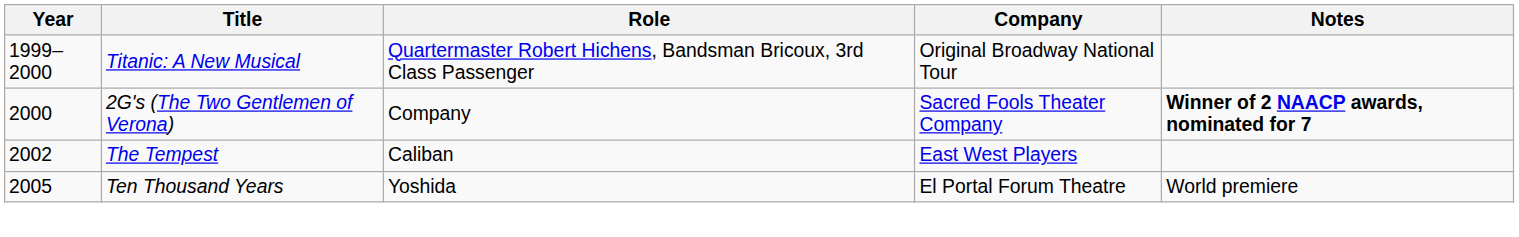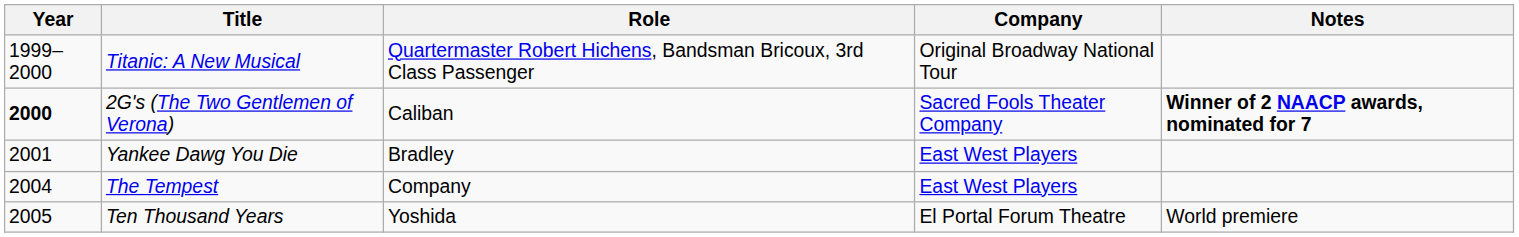2G's (The Two Gentlemen of Verona) | Year: normal -> bold
2G's (The Two Gentlemen of Verona) | Role: Company -> Caliban
+ row: 2001 | Yankee Dawg You Die | Bradley | East West Players
The Tempest | Year: 2002 -> 2004
The Tempest | Role: Caliban -> Company
